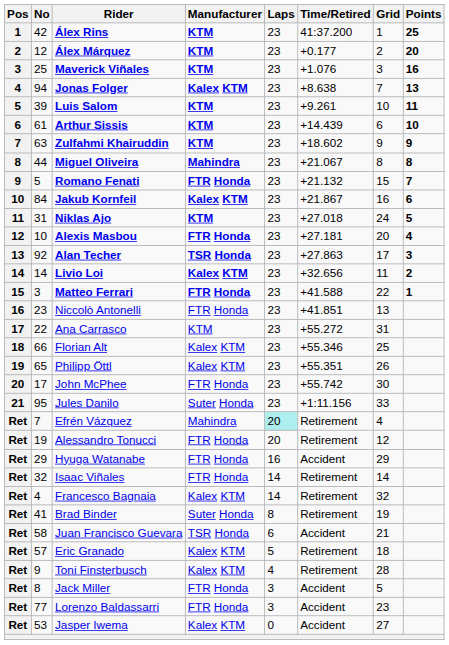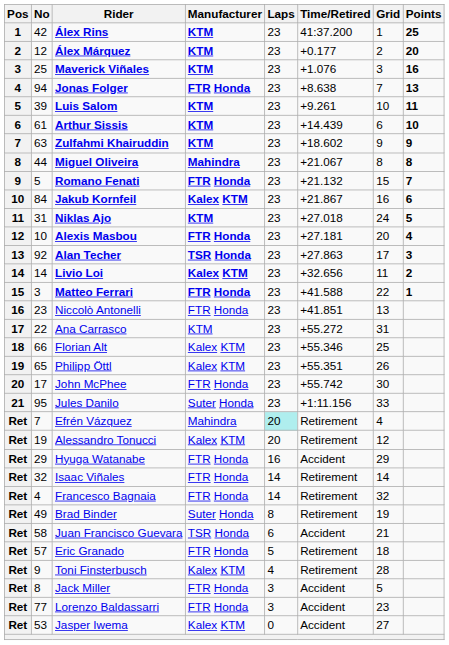Jonas Folger | Manufacturer: Kalex KTM -> FTR Honda
Alessandro Tonucci | Manufacturer: FTR Honda -> Kalex KTM
Francesco Bagnaia | Manufacturer: Kalex KTM -> FTR Honda
Brad Binder | No: 41 -> 49
Eric Granado | Manufacturer: Kalex KTM -> FTR Honda
